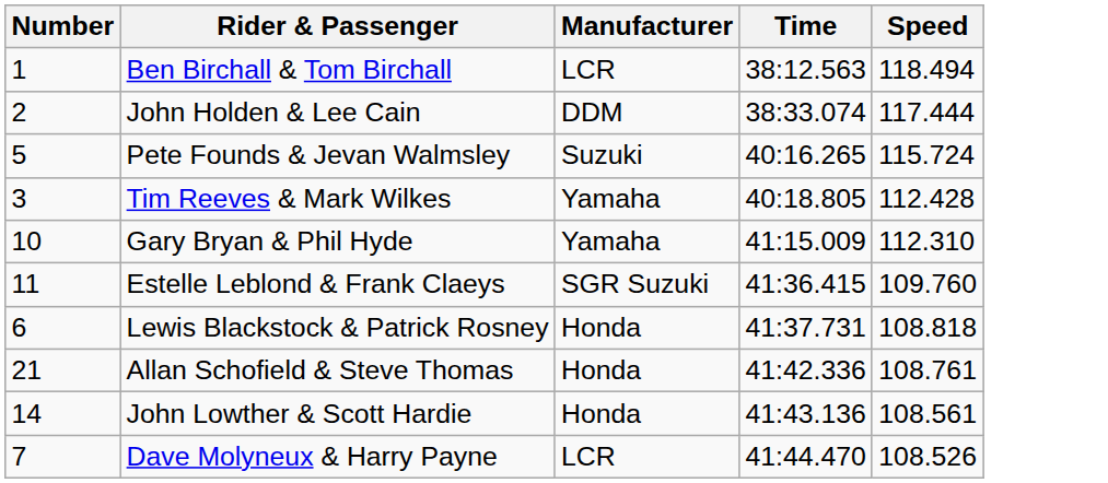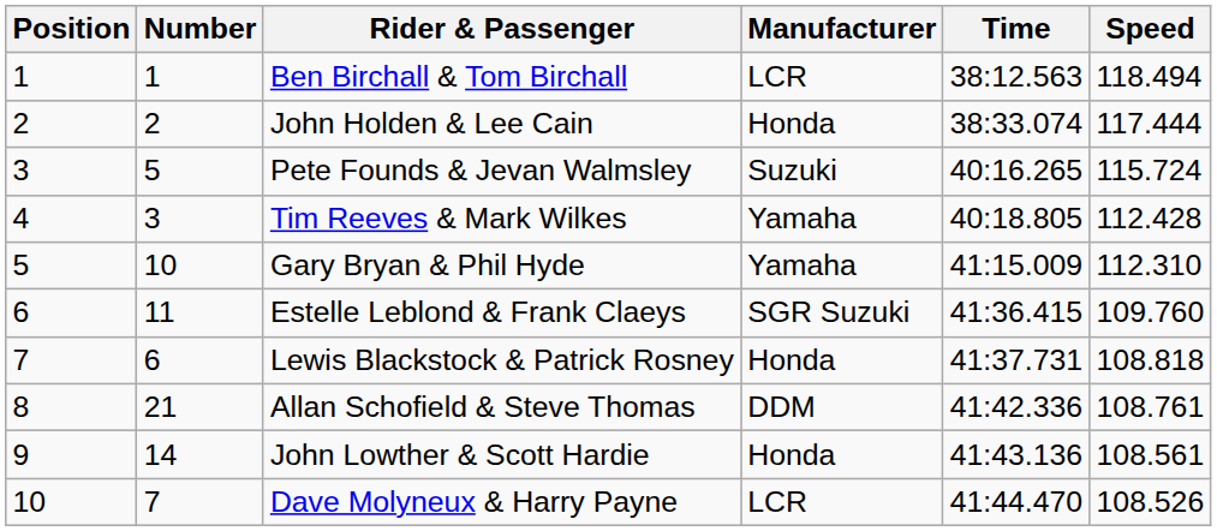+ column: Position | 1 | 2 | 3 | 4 | 5 | 6 | 7 | 8 | 9 | 10
John Holden & Lee Cain | Manufacturer: DDM -> Honda
Allan Schofield & Steve Thomas | Manufacturer: Honda -> DDM
